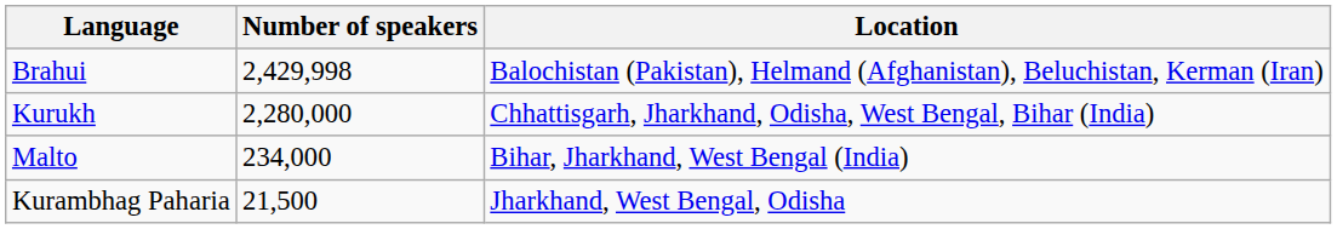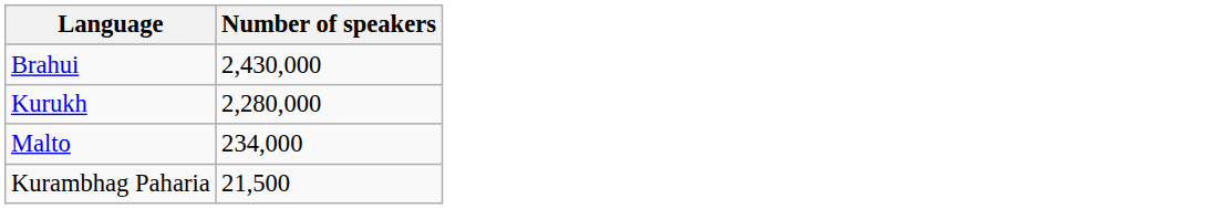- column: Location | Balochistan (Pakistan), Helmand (Afghanistan), Beluchistan, Kerman (Iran) | Chhattisgarh, Jharkhand, Odisha, West Bengal, Bihar (India) | Bihar, Jharkhand, West Bengal (India) | Jharkhand, West Bengal, Odisha
Brahui | Number of speakers: 2,429,998 -> 2,430,000
